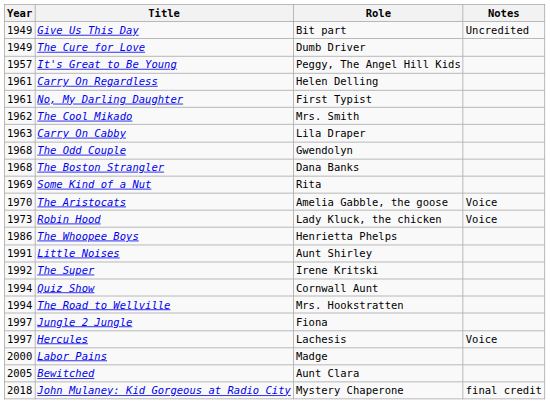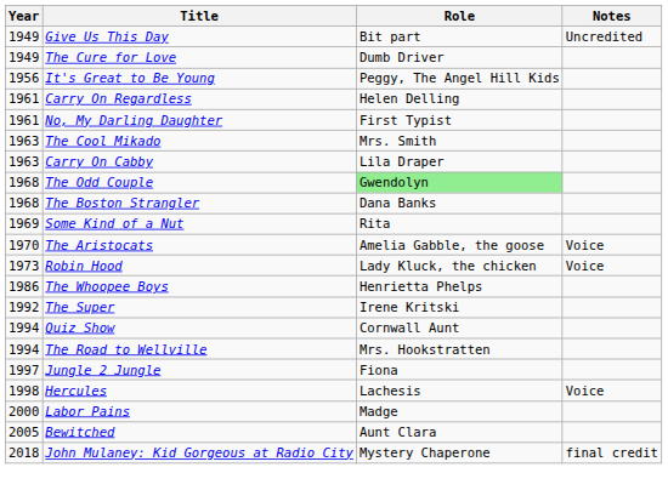It's Great to Be Young | Year: 1957 -> 1956
The Cool Mikado | Year: 1962 -> 1963
The Odd Couple | Role: no background -> lightgreen background
- row: 1991 | Little Noises | Aunt Shirley
Hercules | Year: 1997 -> 1998
